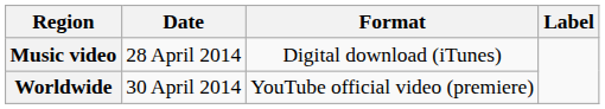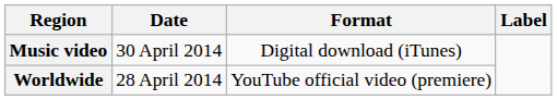Music video | Date: 28 April 2014 -> 30 April 2014
Worldwide | Date: 30 April 2014 -> 28 April 2014
